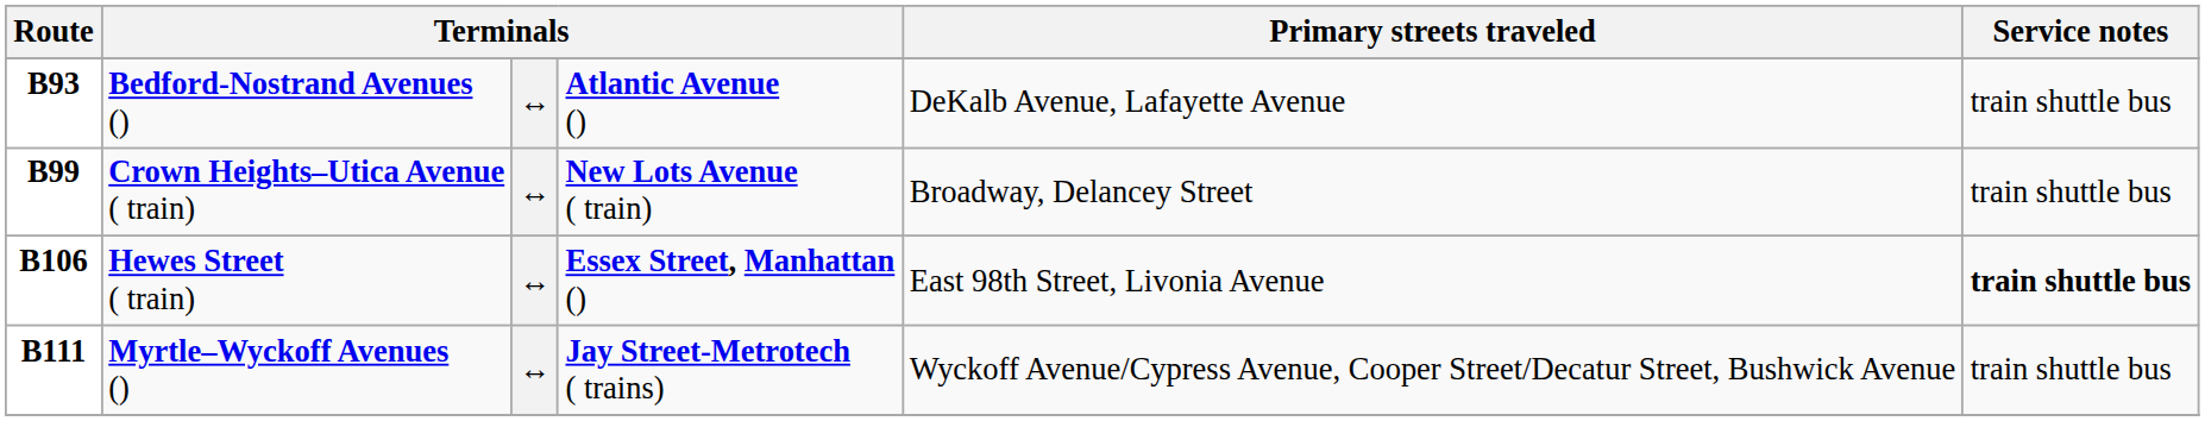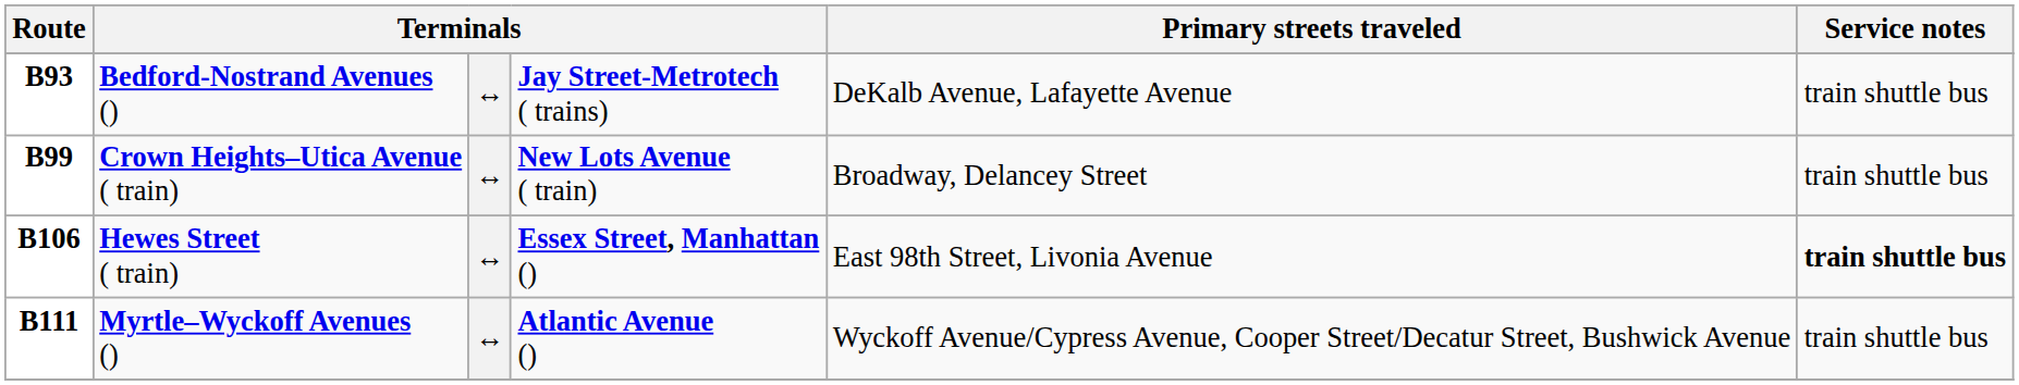Bedford-Nostrand Avenues () | column 4: Atlantic Avenue () -> Jay Street-Metrotech ( trains)
Myrtle–Wyckoff Avenues () | column 4: Jay Street-Metrotech ( trains) -> Atlantic Avenue ()
